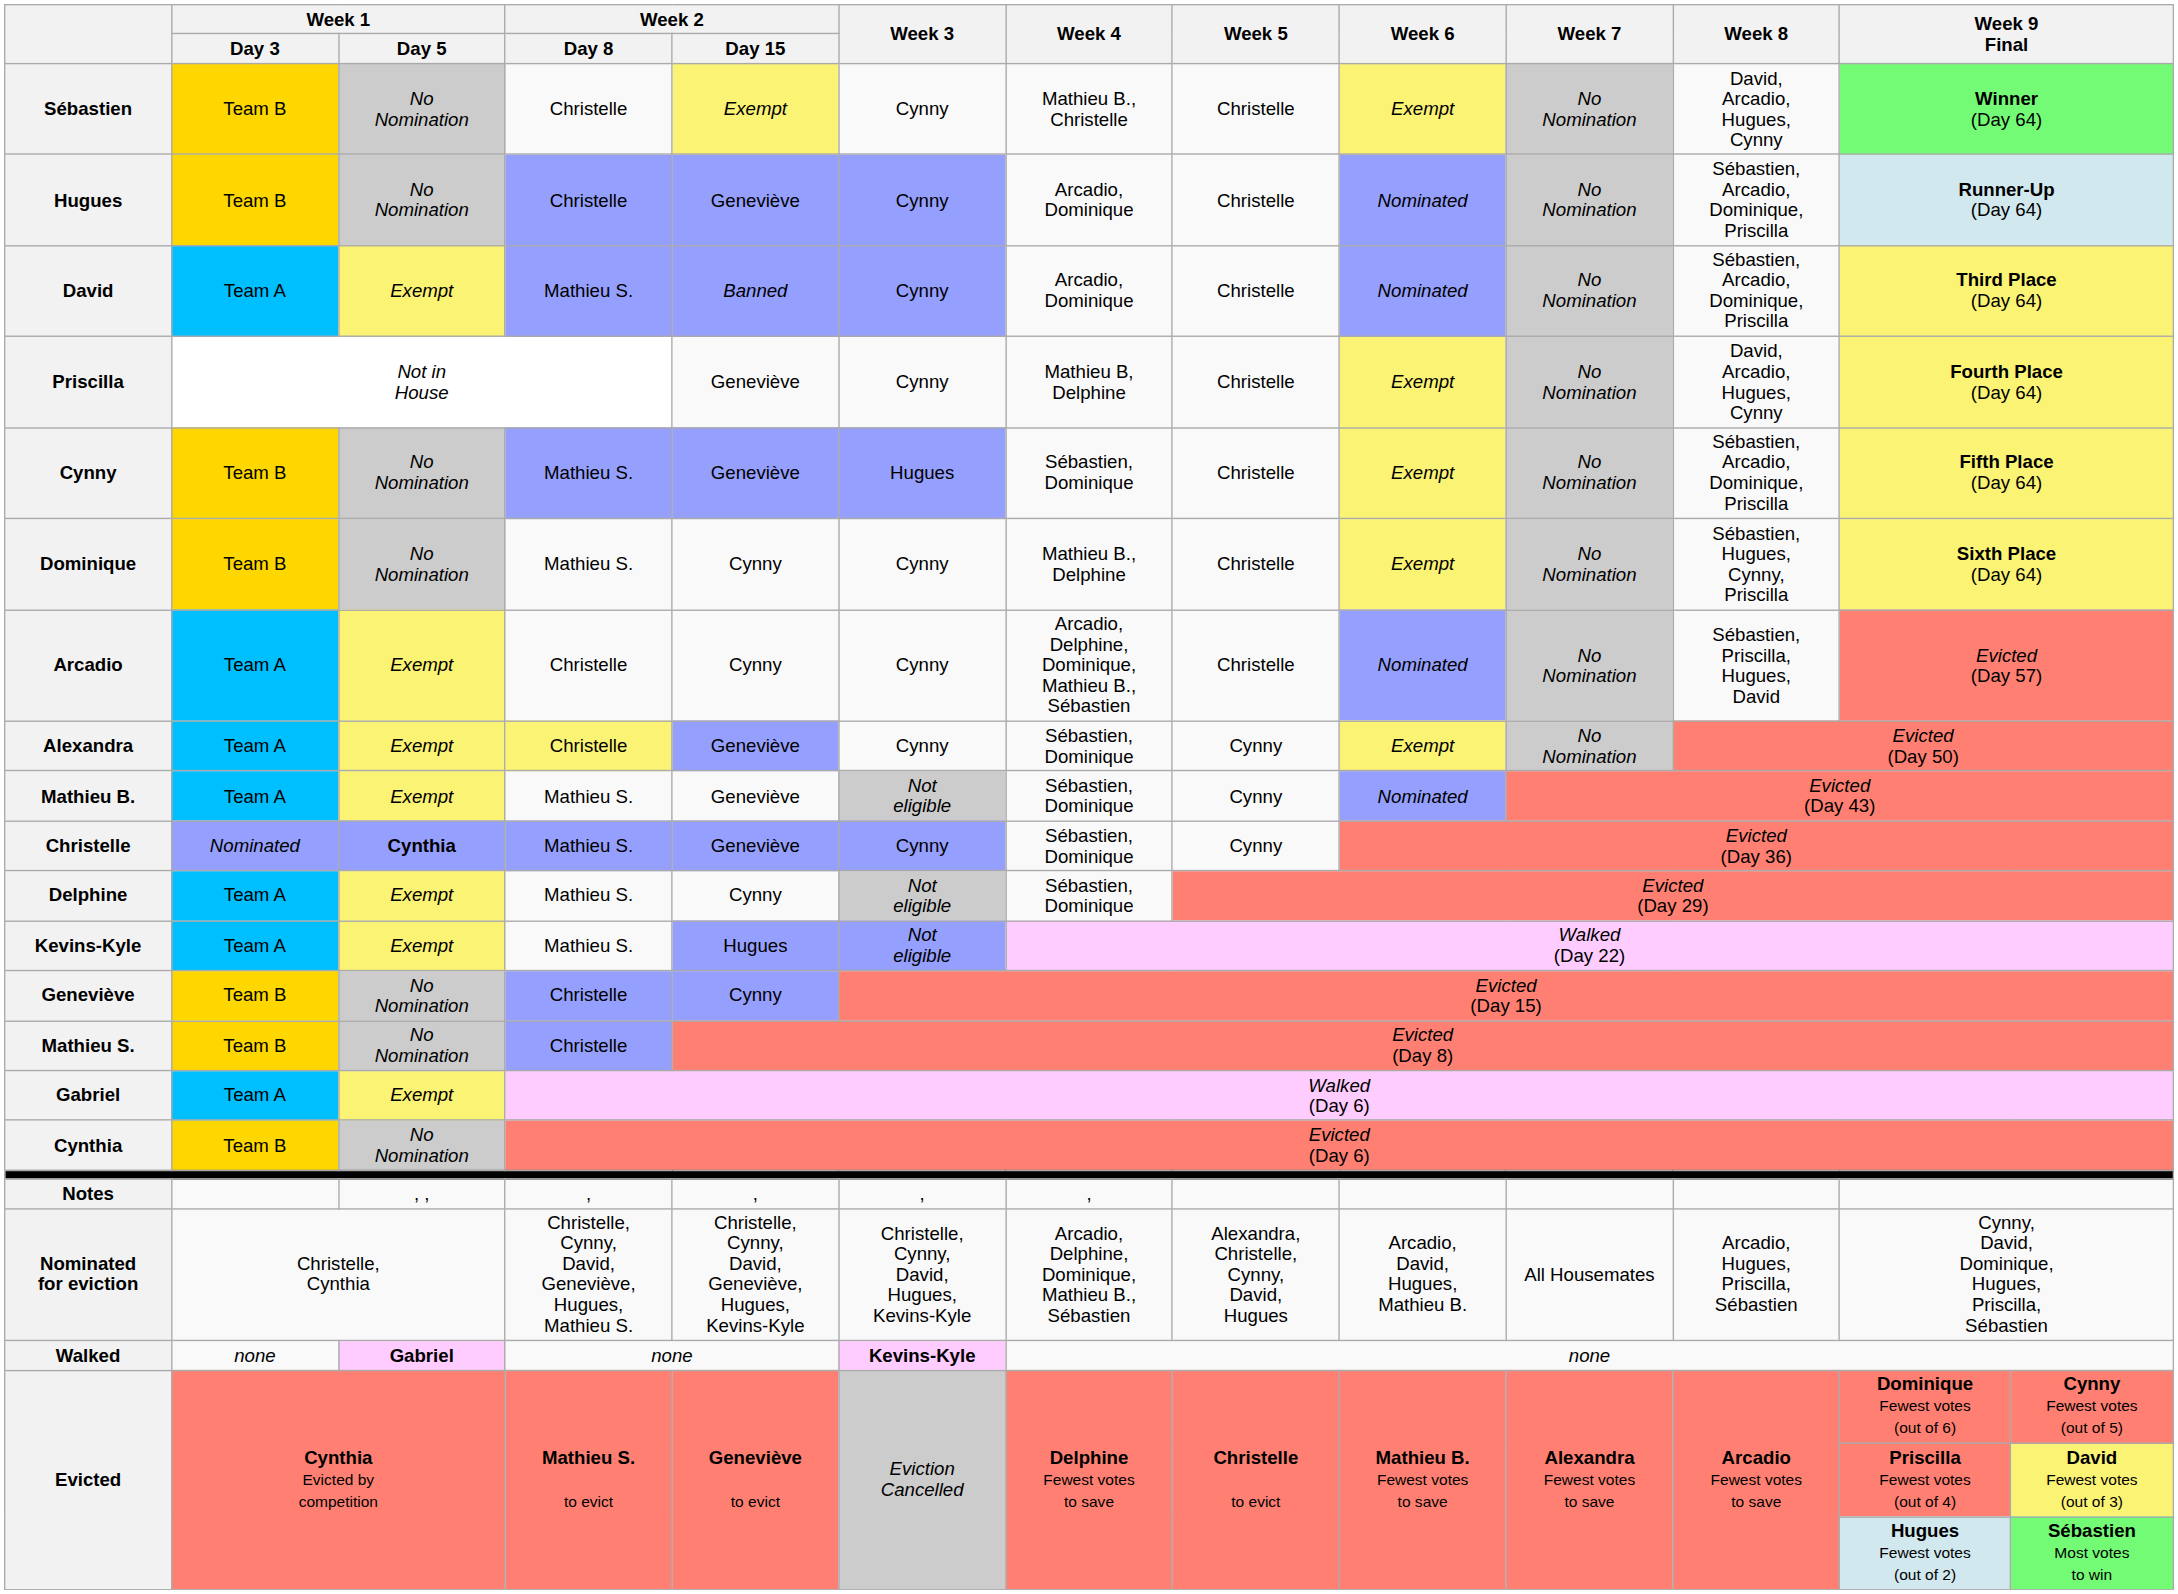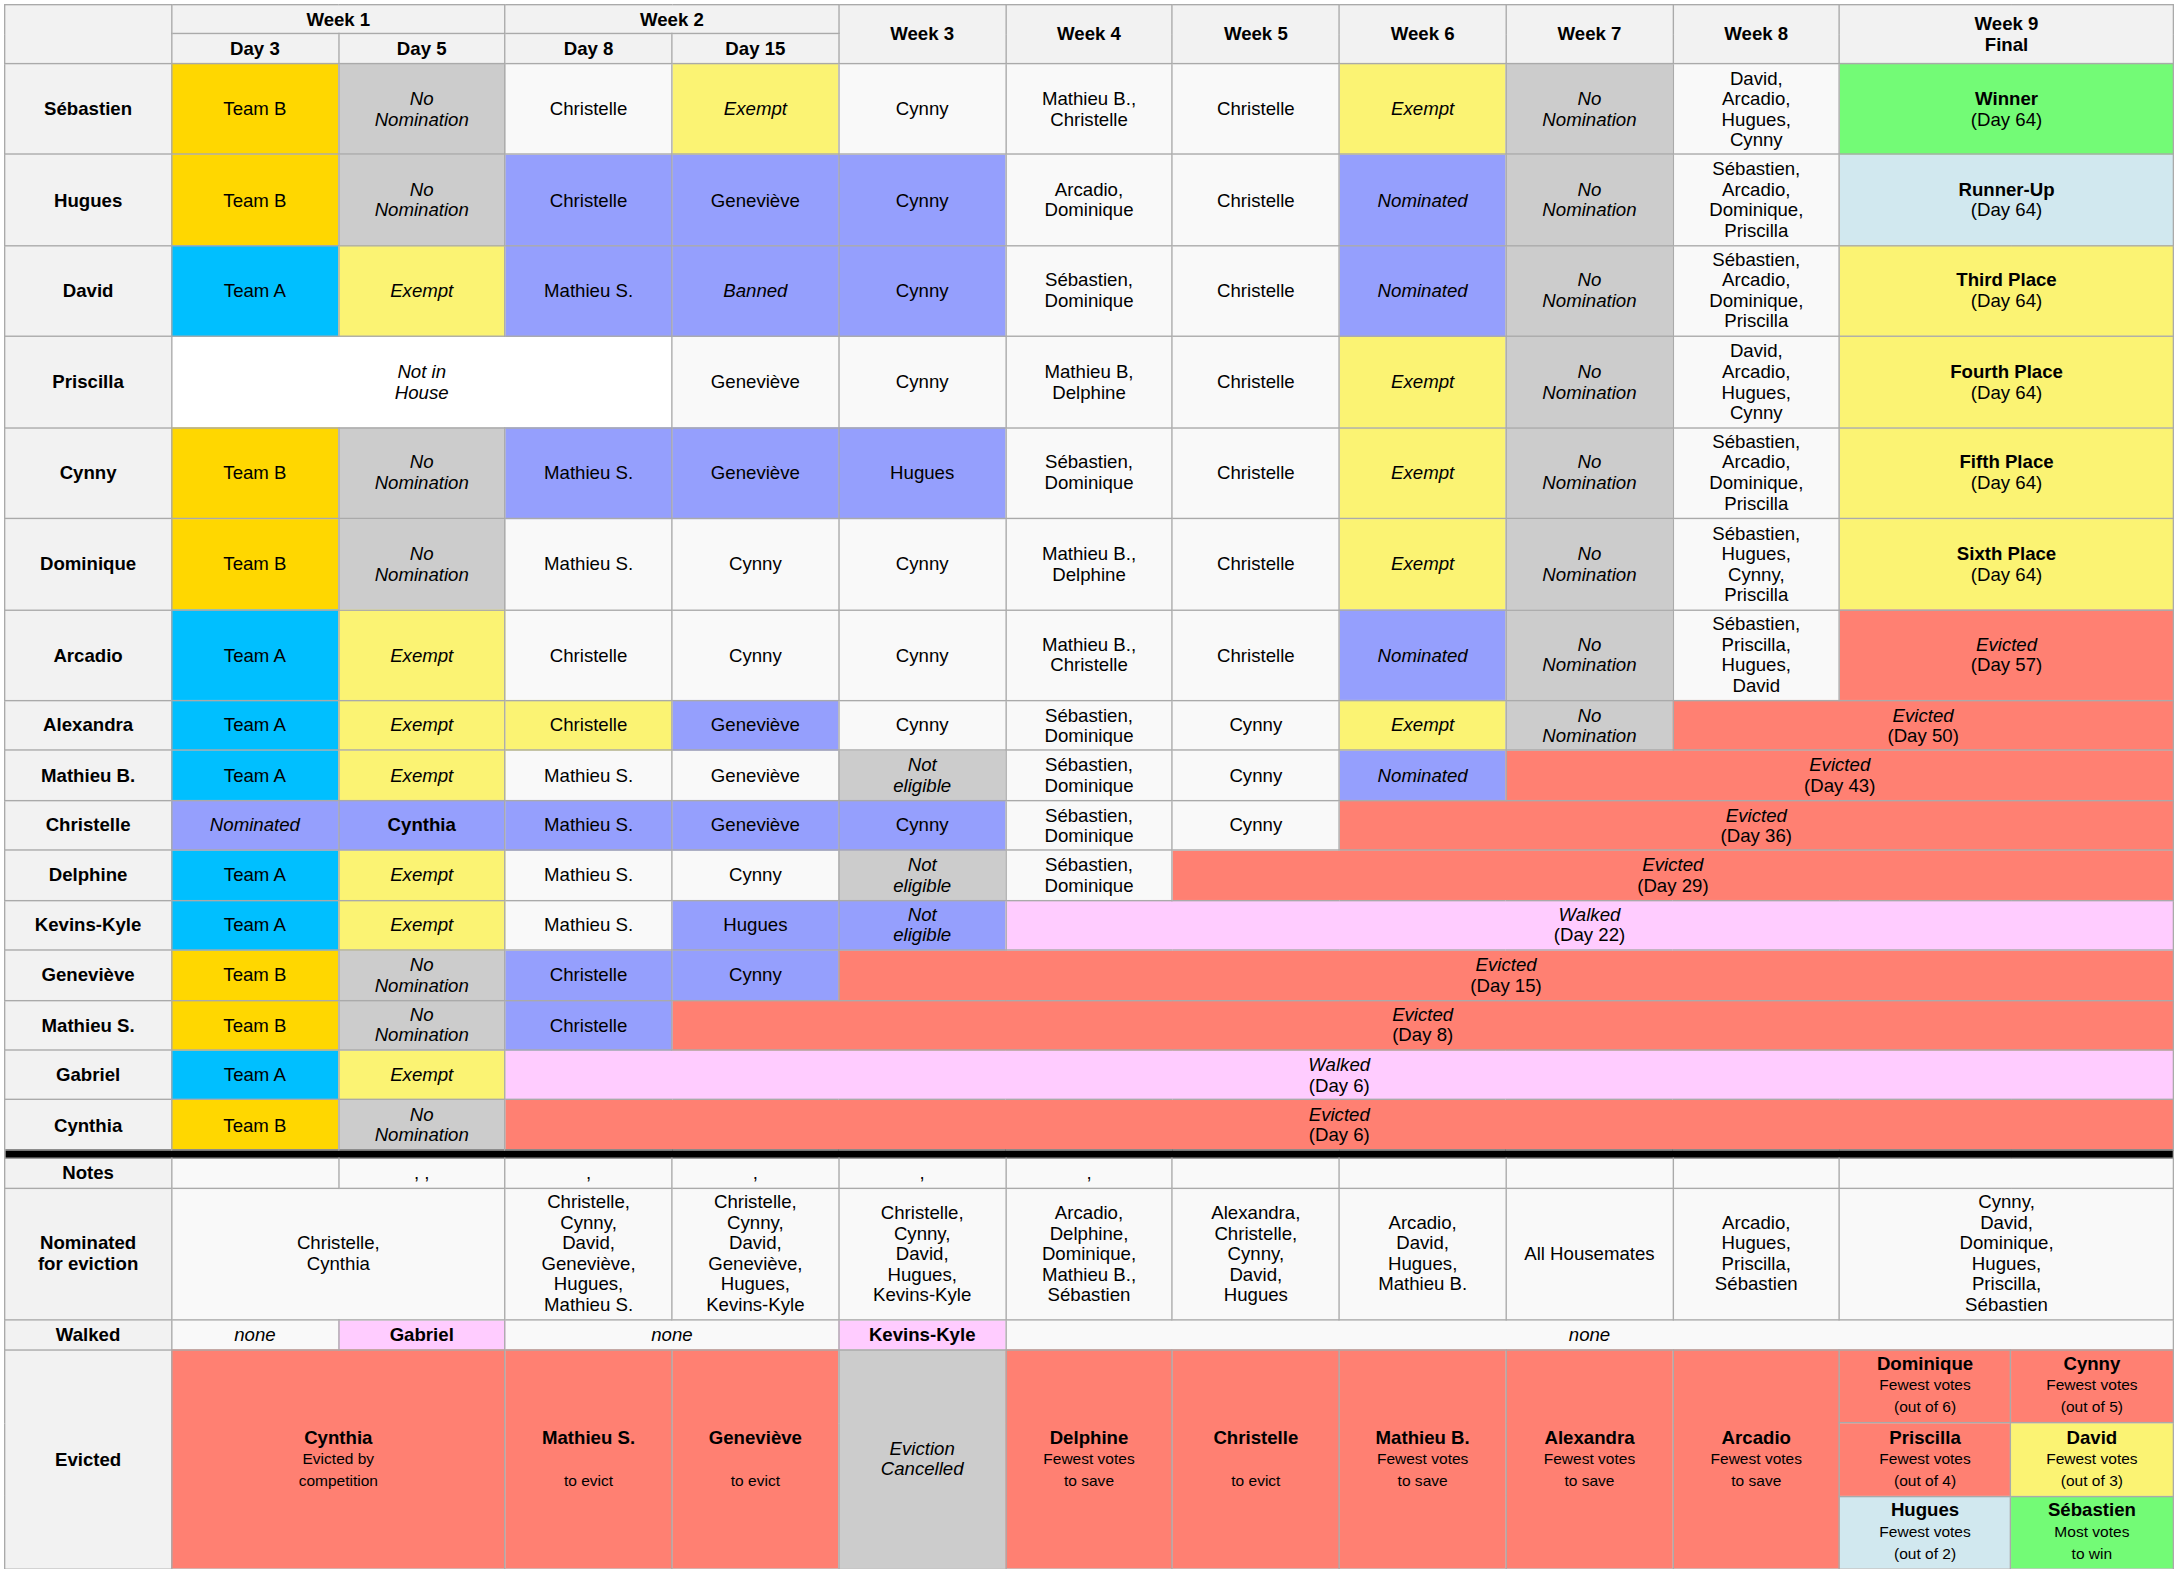David | Week 4: Arcadio, Dominique -> Sébastien, Dominique
Arcadio | Week 4: Arcadio, Delphine, Dominique, Mathieu B., Sébastien -> Mathieu B., Christelle
